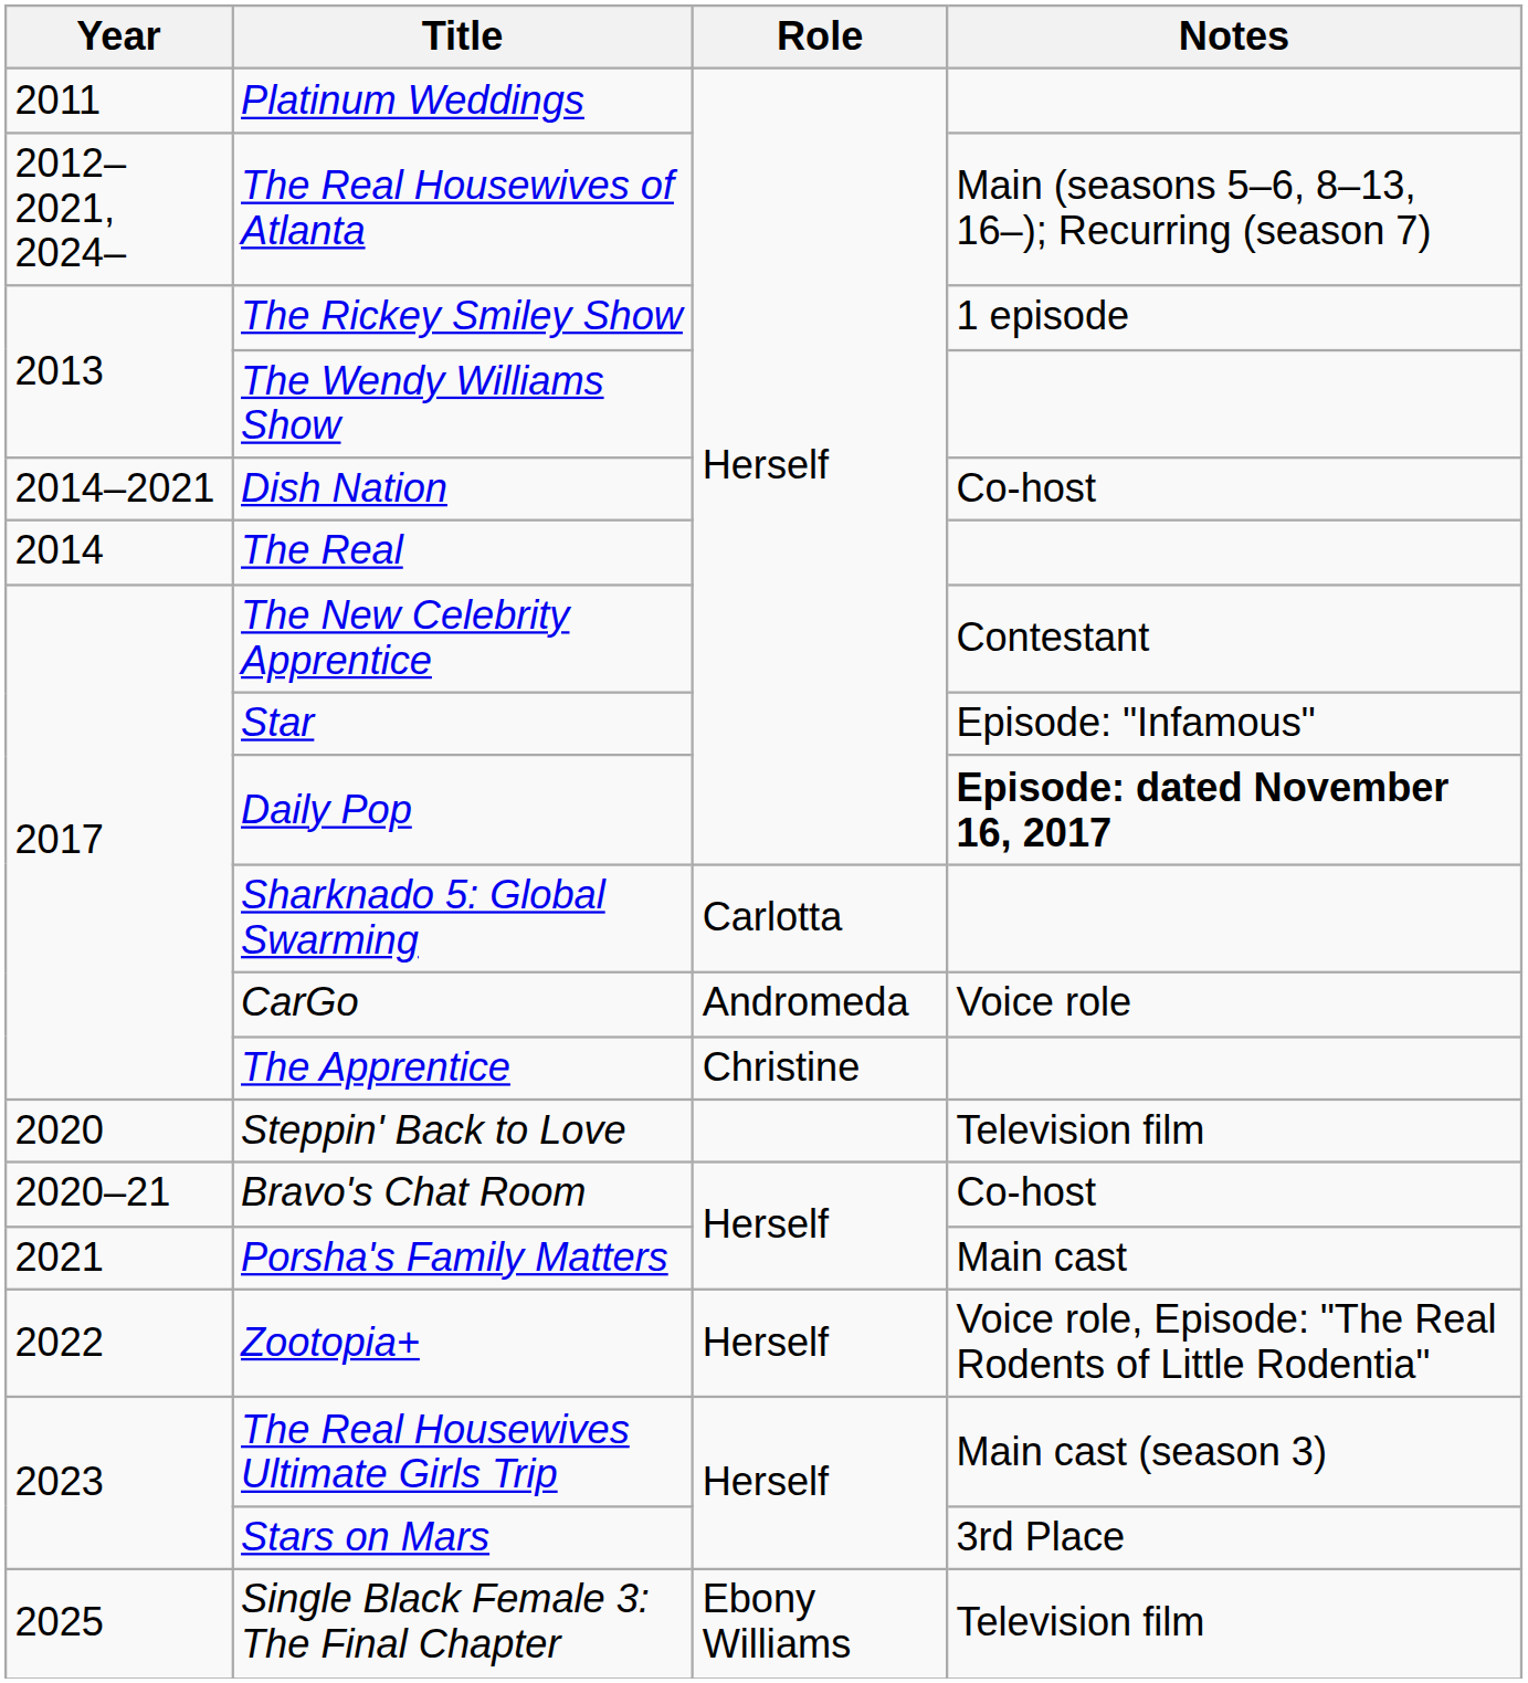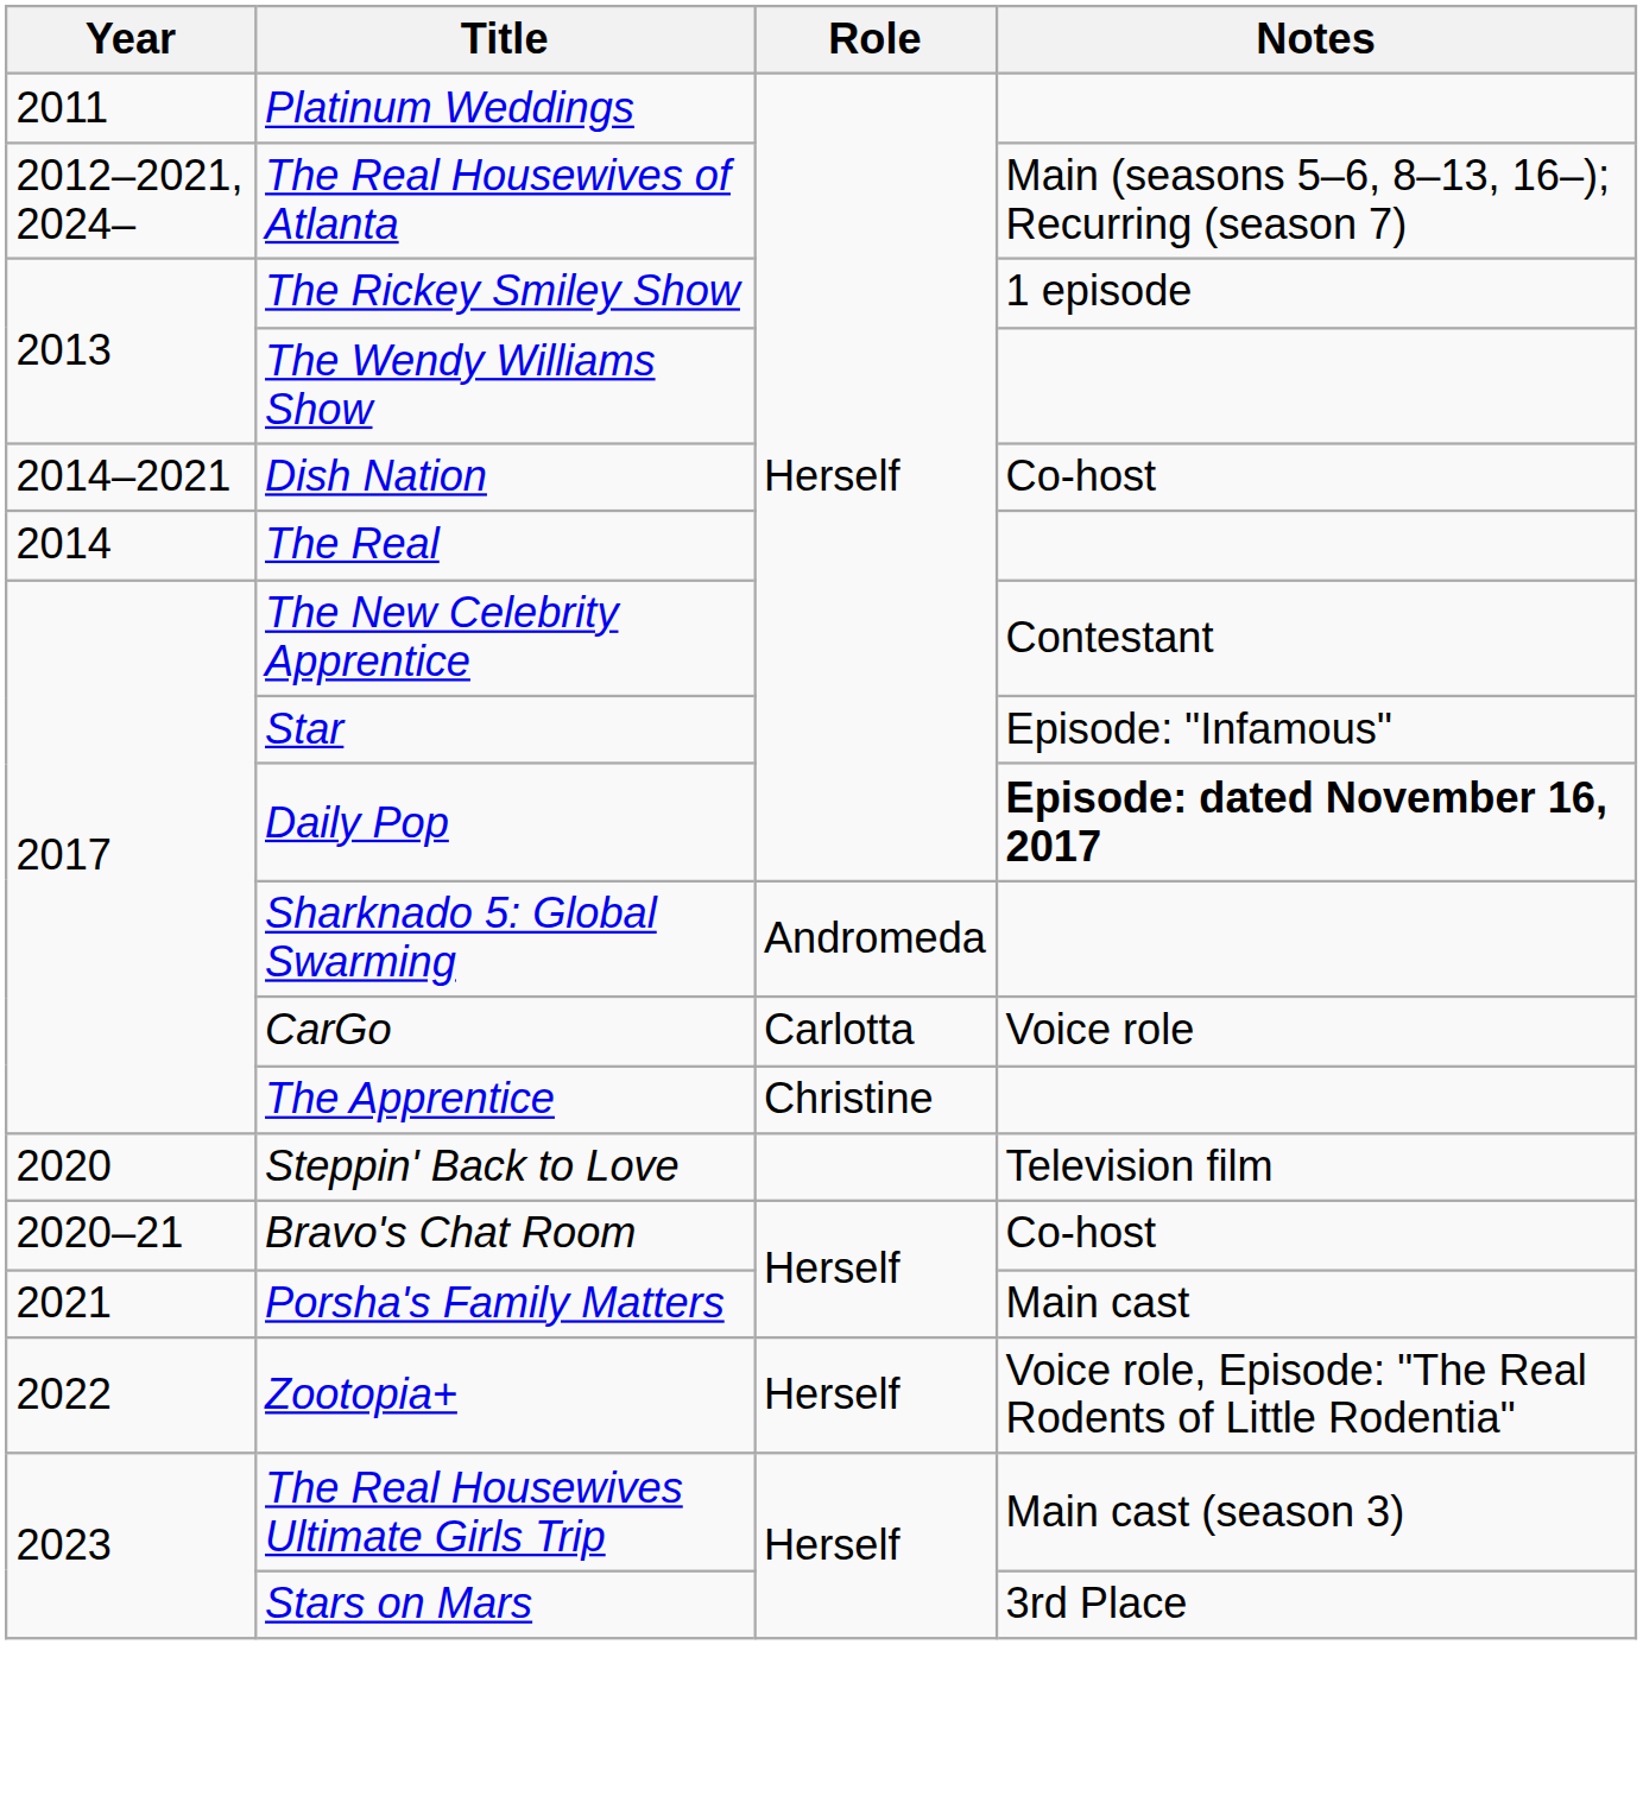Sharknado 5: Global Swarming | Role: Carlotta -> Andromeda
CarGo | Role: Andromeda -> Carlotta
- row: 2025 | Single Black Female 3: The Final Chapter | Ebony Williams | Television film
